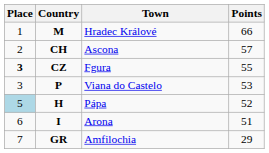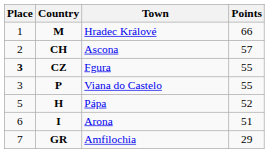Viana do Castelo | Points: 53 -> 55
Pápa | Place: lightblue background -> no background
